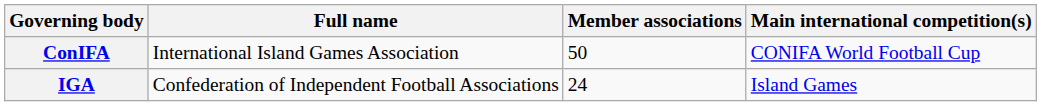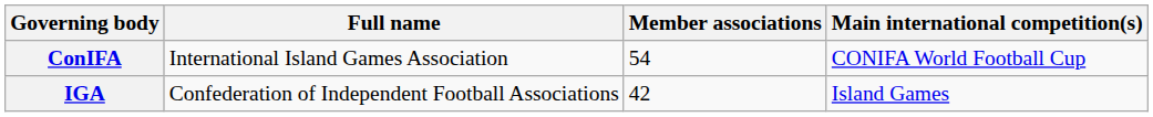ConIFA | Member associations: 50 -> 54
IGA | Member associations: 24 -> 42
